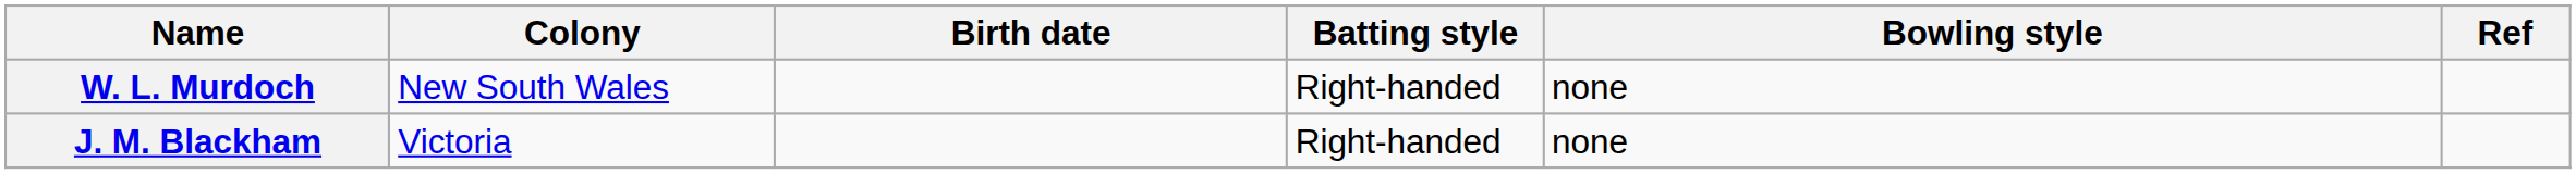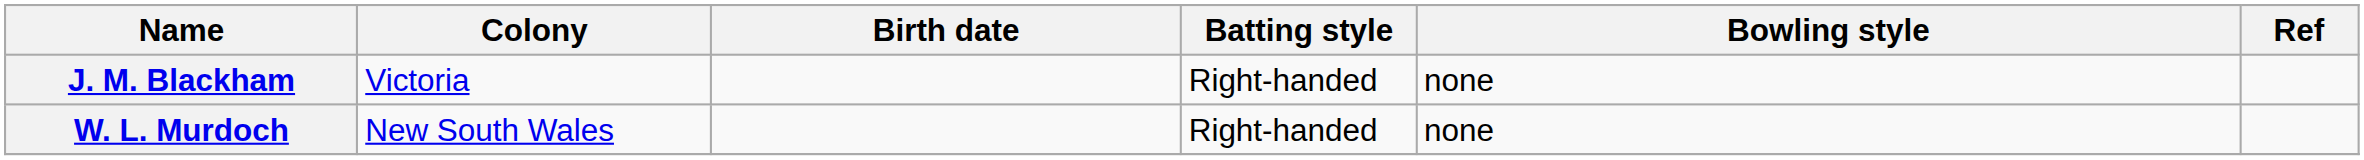rows swapped: J. M. Blackham <-> W. L. Murdoch
